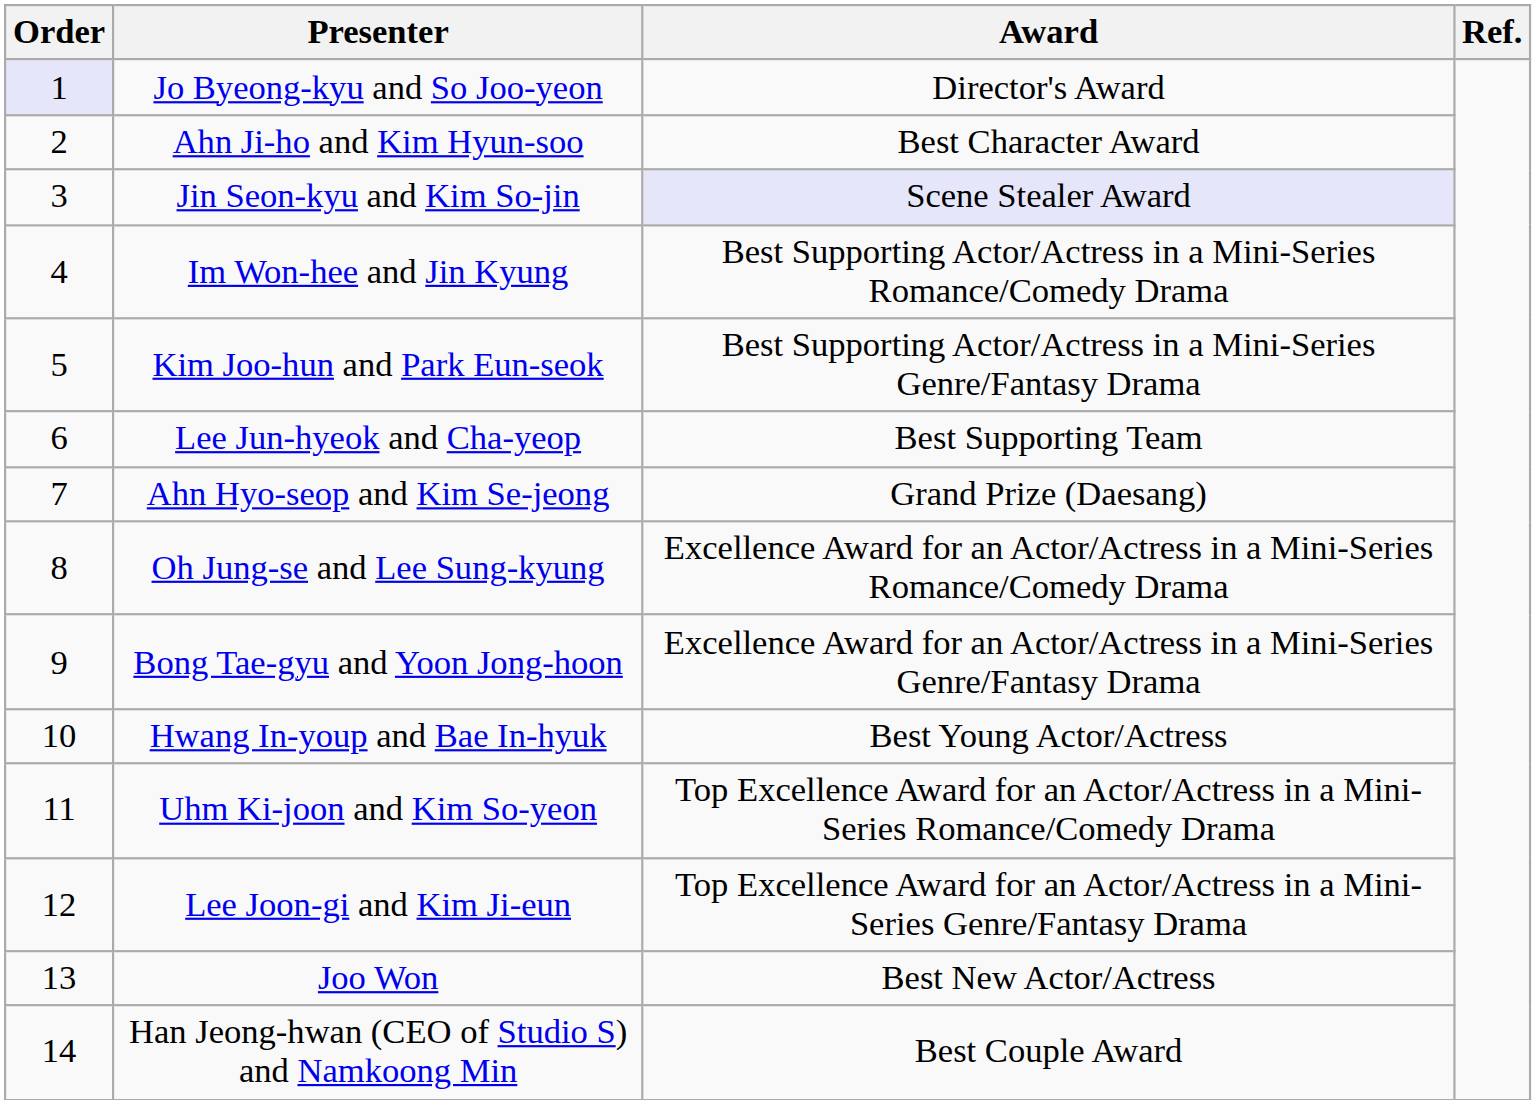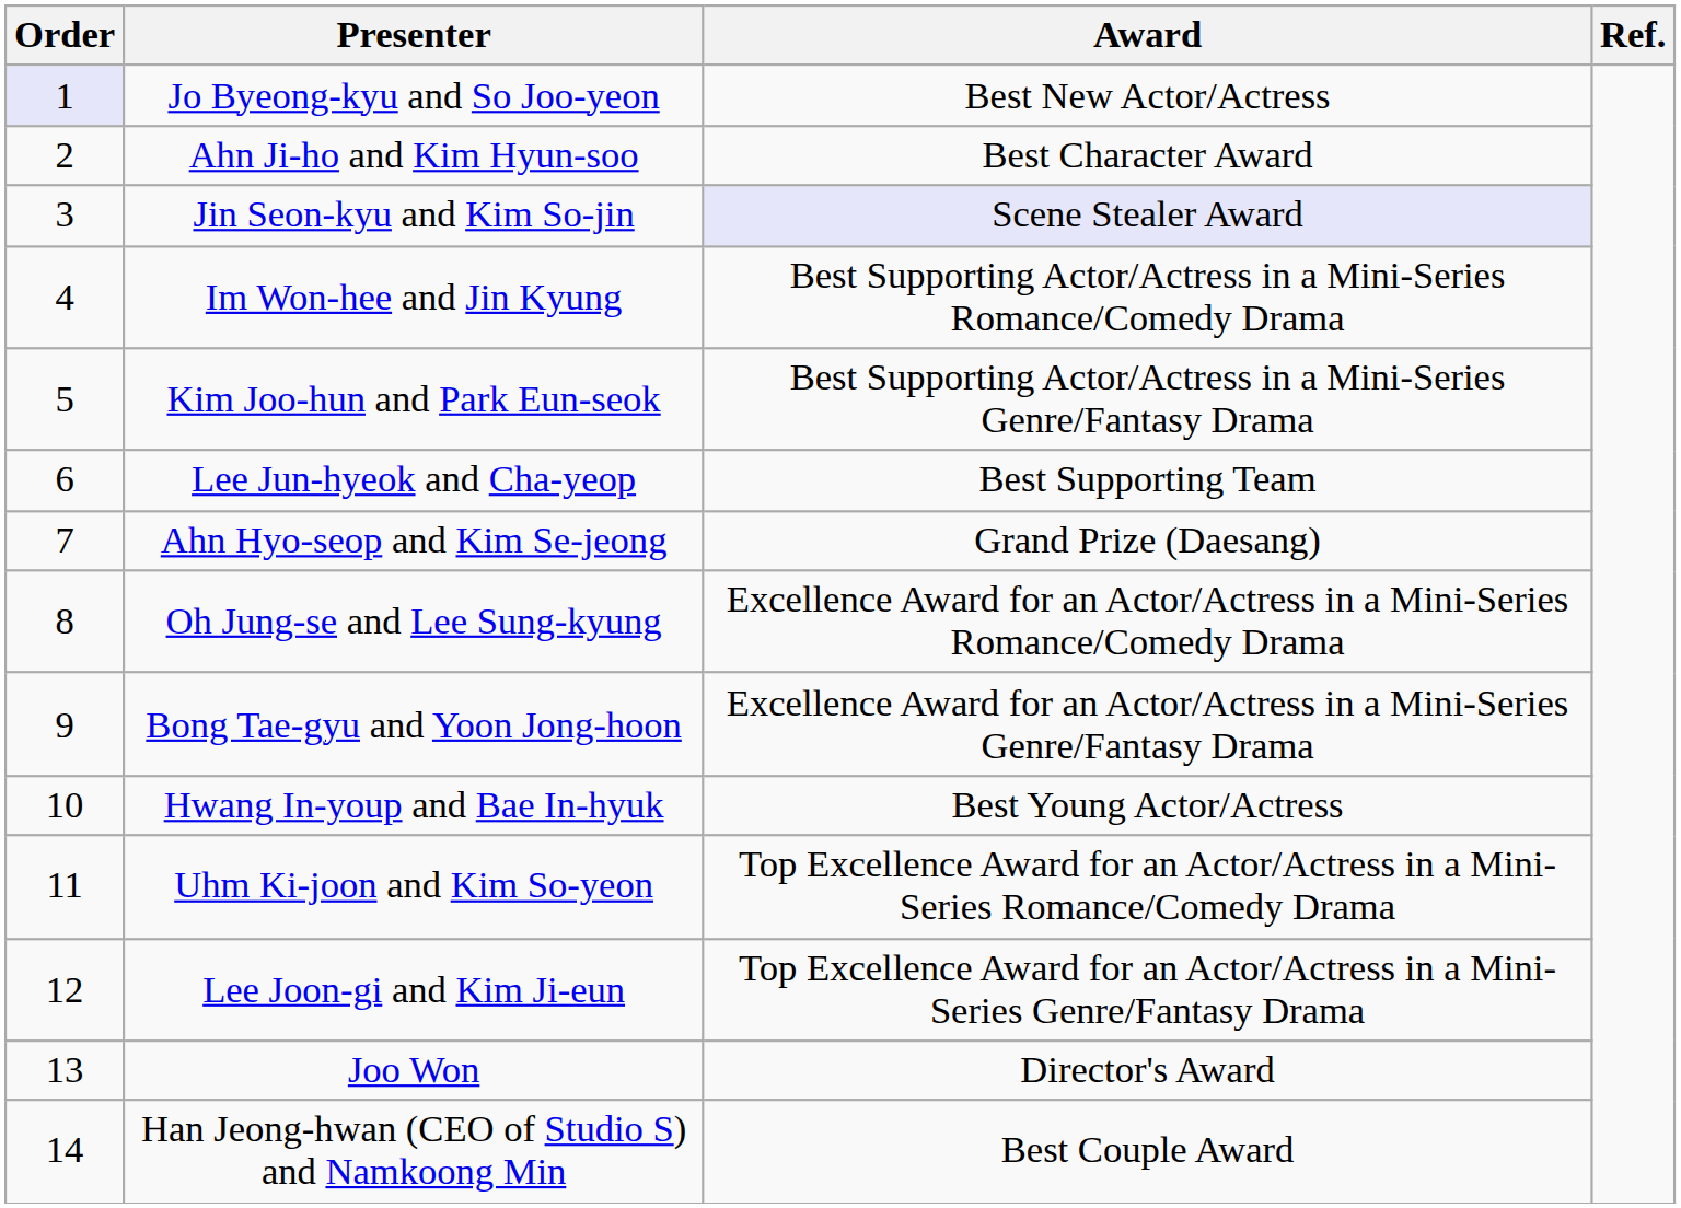Jo Byeong-kyu and So Joo-yeon | Award: Director's Award -> Best New Actor/Actress
Joo Won | Award: Best New Actor/Actress -> Director's Award
